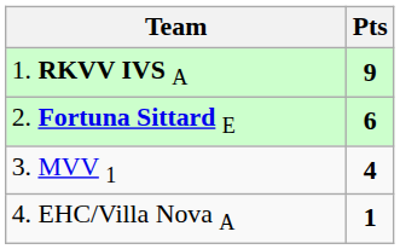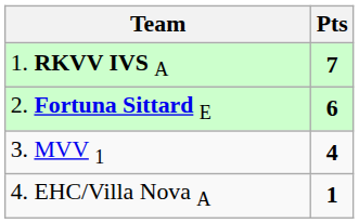1. RKVV IVS A | Pts: 9 -> 7
